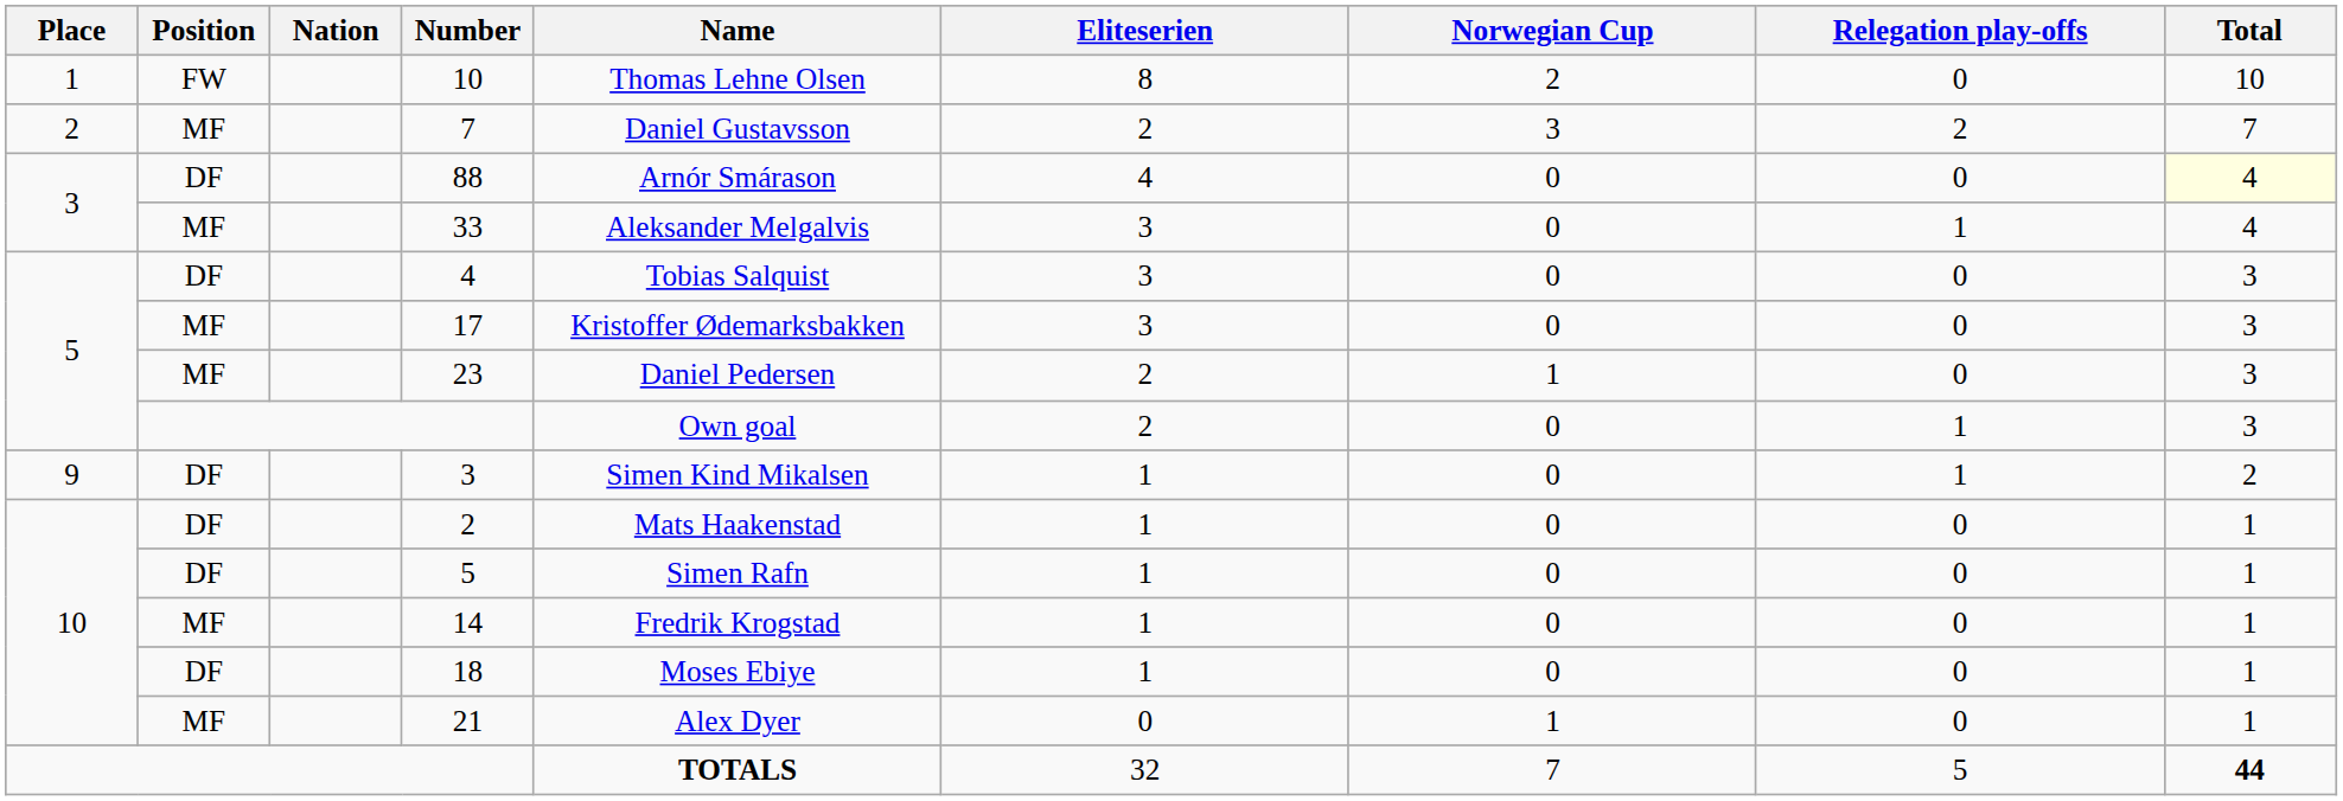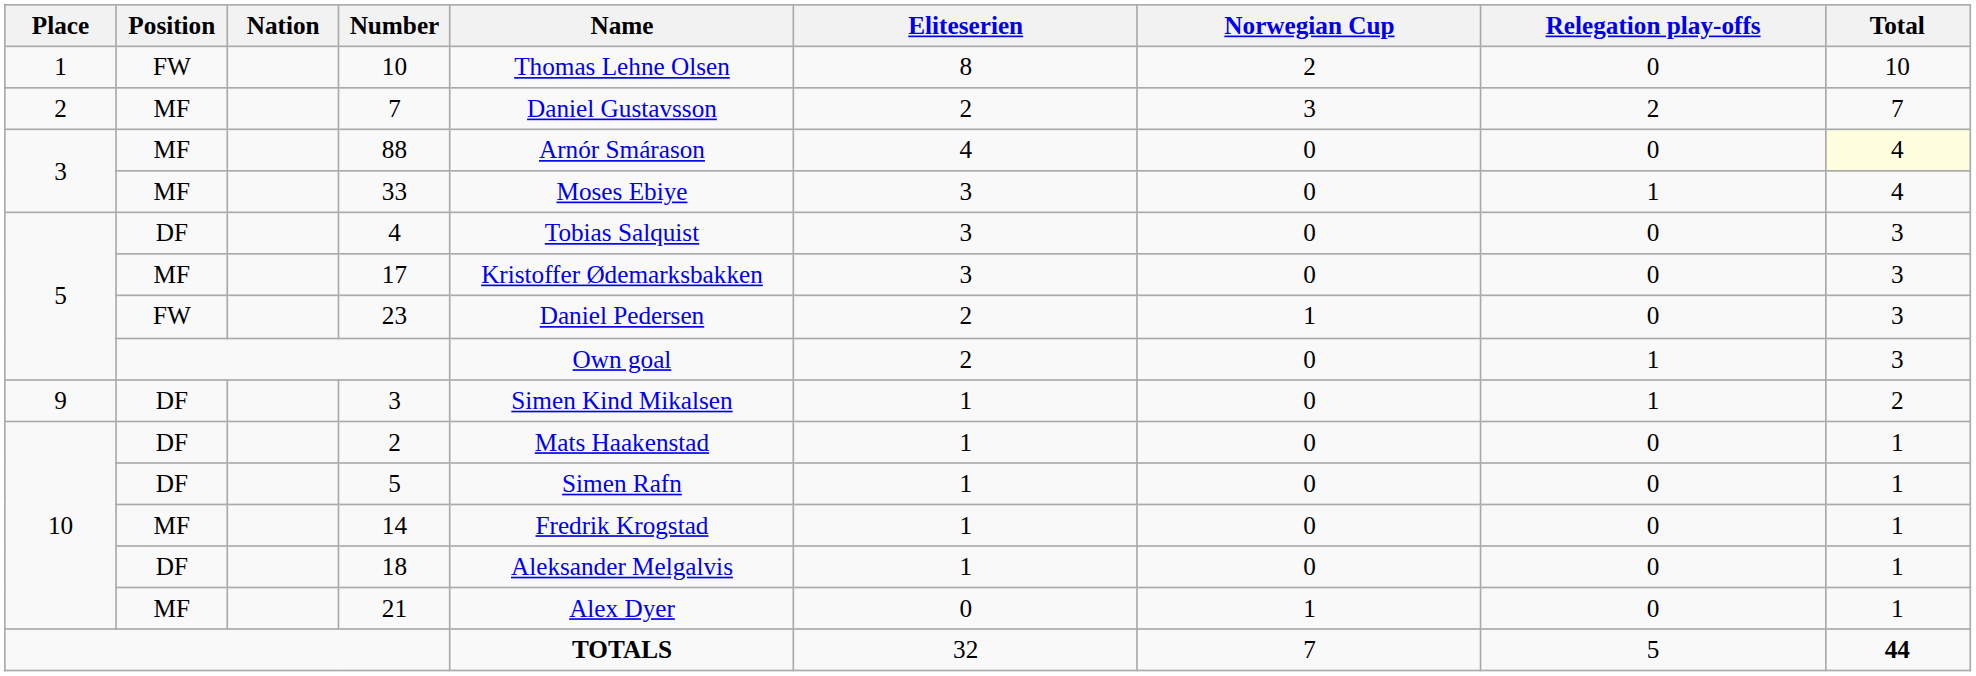88 | Position: DF -> MF
33 | Name: Aleksander Melgalvis -> Moses Ebiye
23 | Position: MF -> FW
18 | Name: Moses Ebiye -> Aleksander Melgalvis
